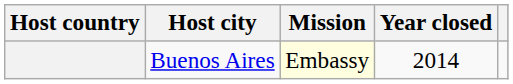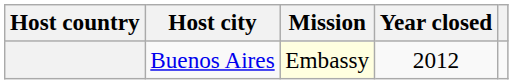Buenos Aires | Year closed: 2014 -> 2012
